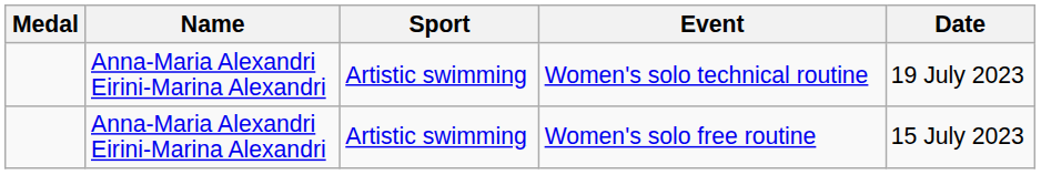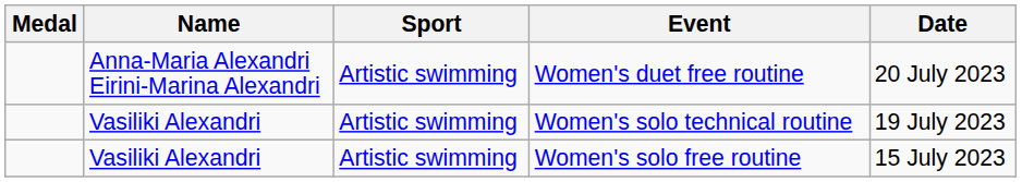+ row: Anna-Maria Alexandri Eirini-Marina Alexandri | Artistic swimming | Women's duet free routine | 20 July 2023
Women's solo technical routine | Name: Anna-Maria Alexandri Eirini-Marina Alexandri -> Vasiliki Alexandri
Women's solo free routine | Name: Anna-Maria Alexandri Eirini-Marina Alexandri -> Vasiliki Alexandri
